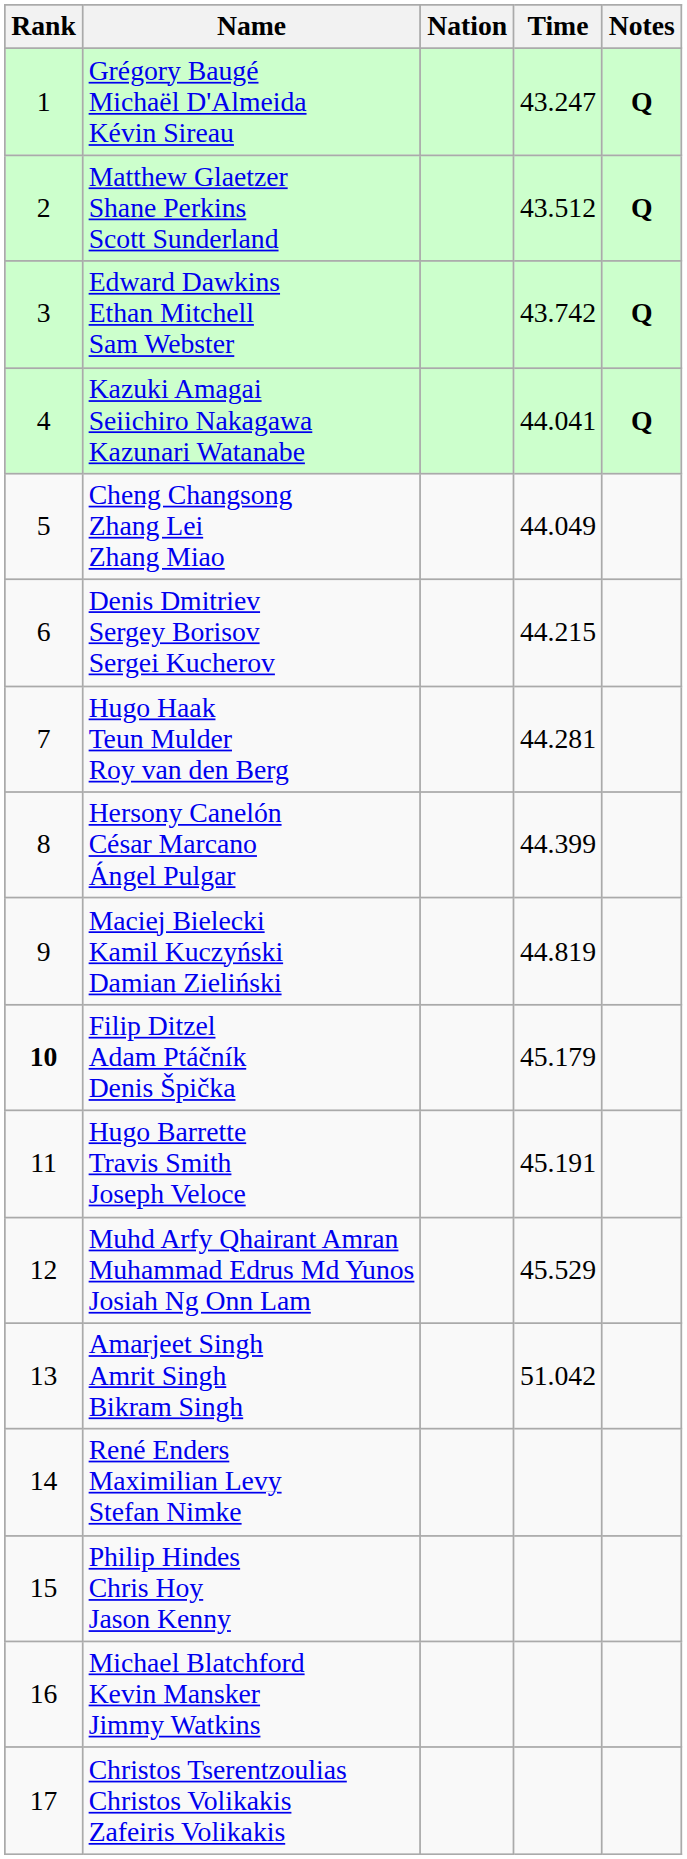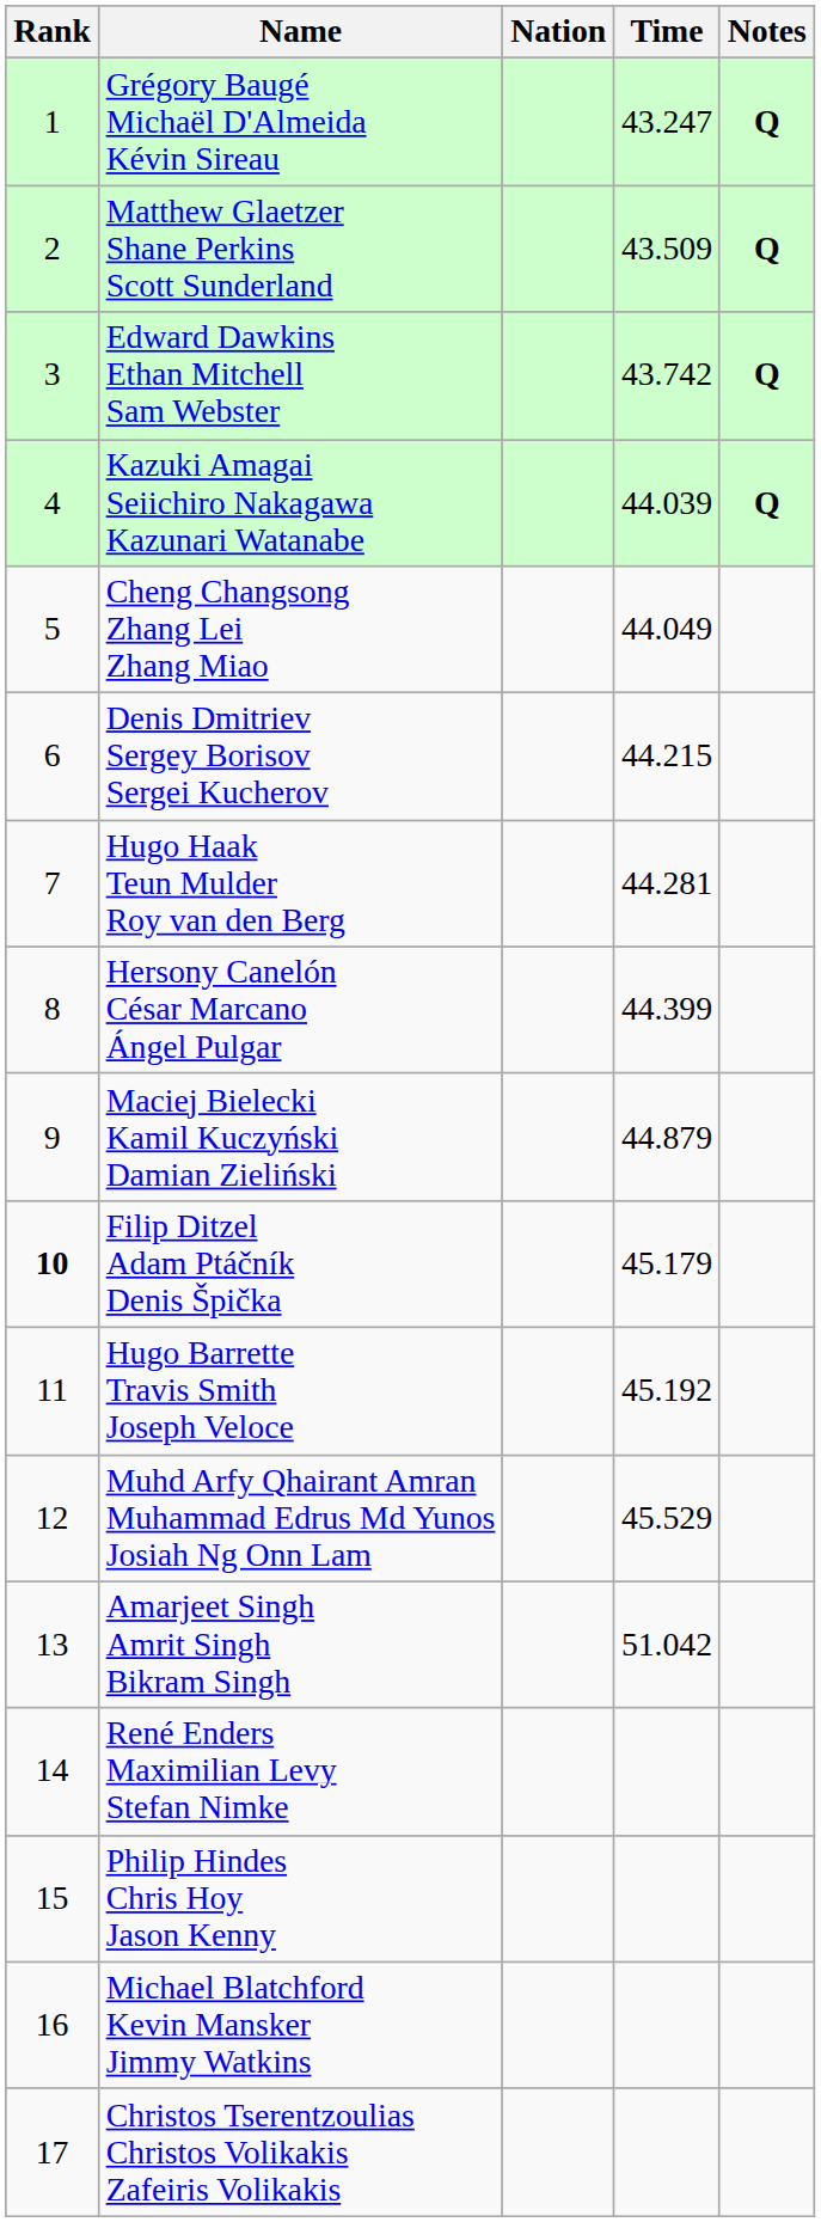Matthew Glaetzer Shane Perkins Scott Sunderland | Time: 43.512 -> 43.509
Kazuki Amagai Seiichiro Nakagawa Kazunari Watanabe | Time: 44.041 -> 44.039
Maciej Bielecki Kamil Kuczyński Damian Zieliński | Time: 44.819 -> 44.879
Hugo Barrette Travis Smith Joseph Veloce | Time: 45.191 -> 45.192
